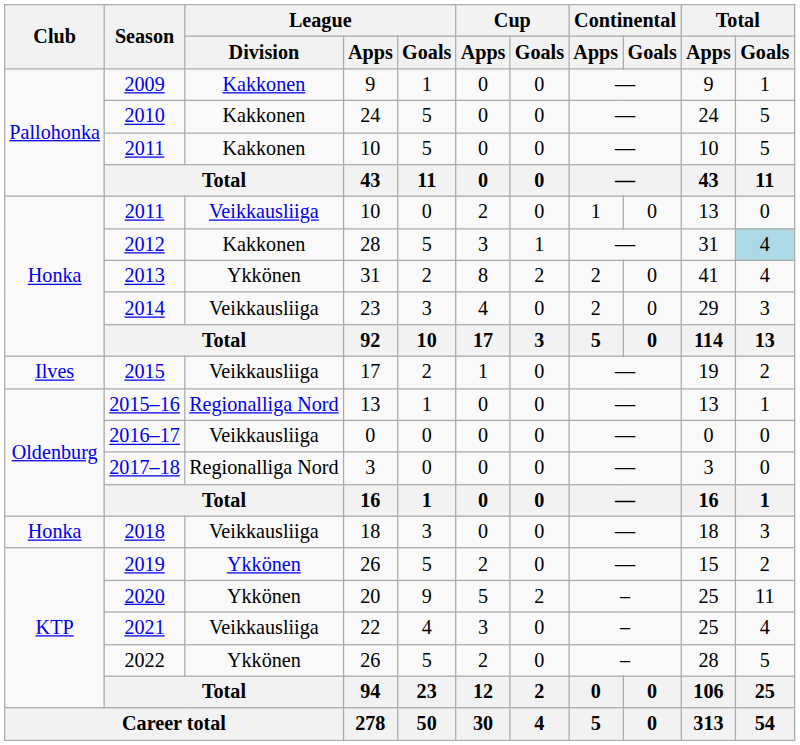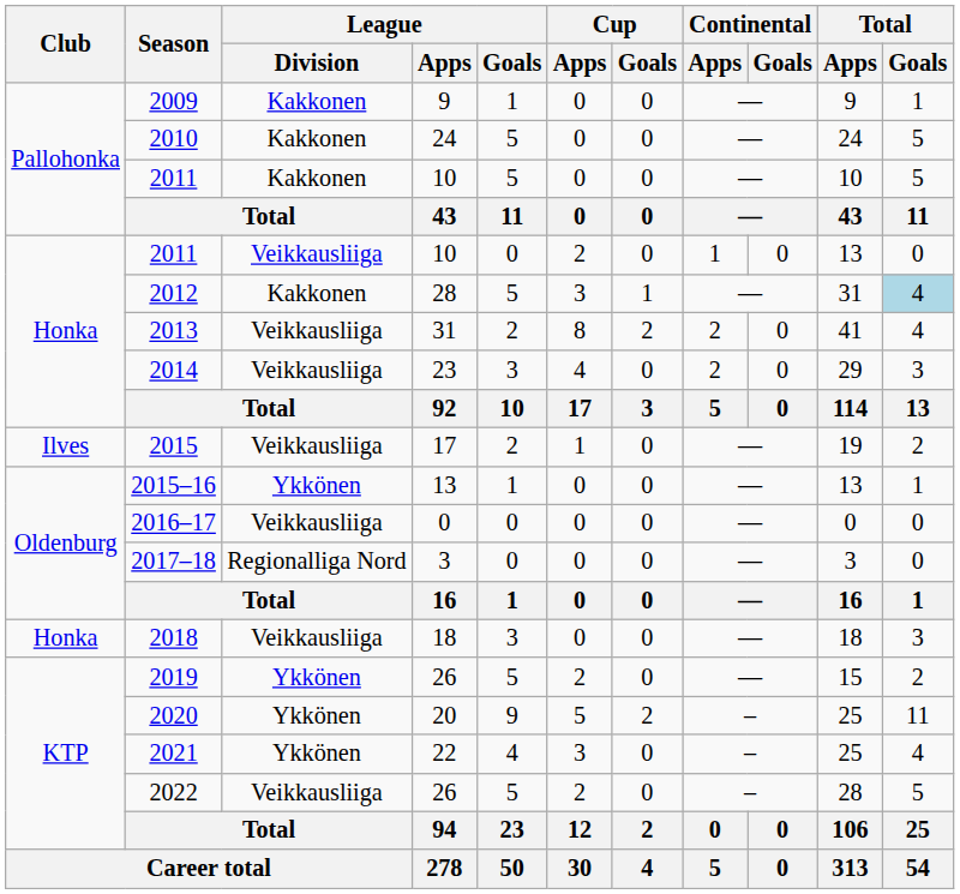2013 | League / Division: Ykkönen -> Veikkausliiga
2015–16 | League / Division: Regionalliga Nord -> Ykkönen
2021 | League / Division: Veikkausliiga -> Ykkönen
2022 | League / Division: Ykkönen -> Veikkausliiga
